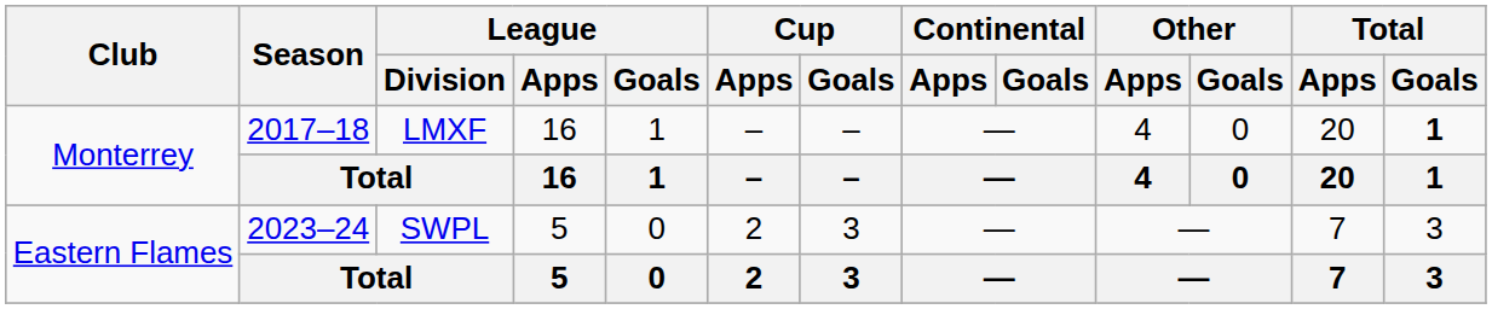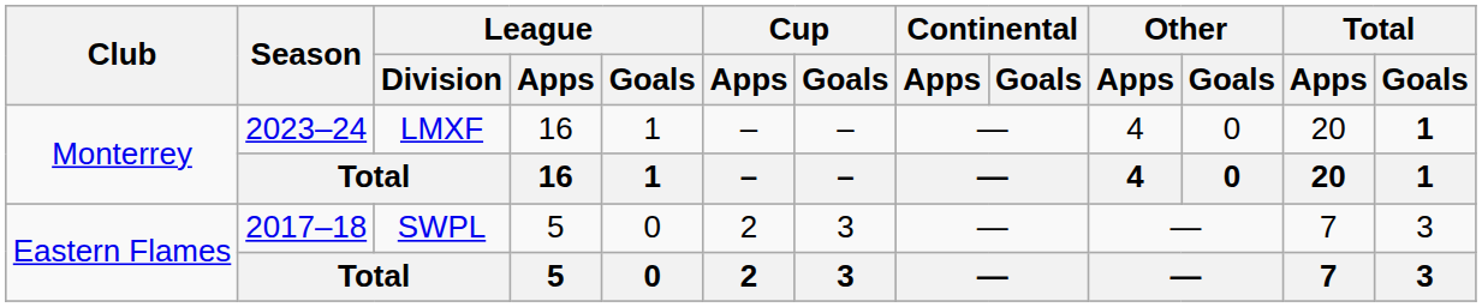Monterrey / LMXF | Season: 2017–18 -> 2023–24
Eastern Flames / SWPL | Season: 2023–24 -> 2017–18
